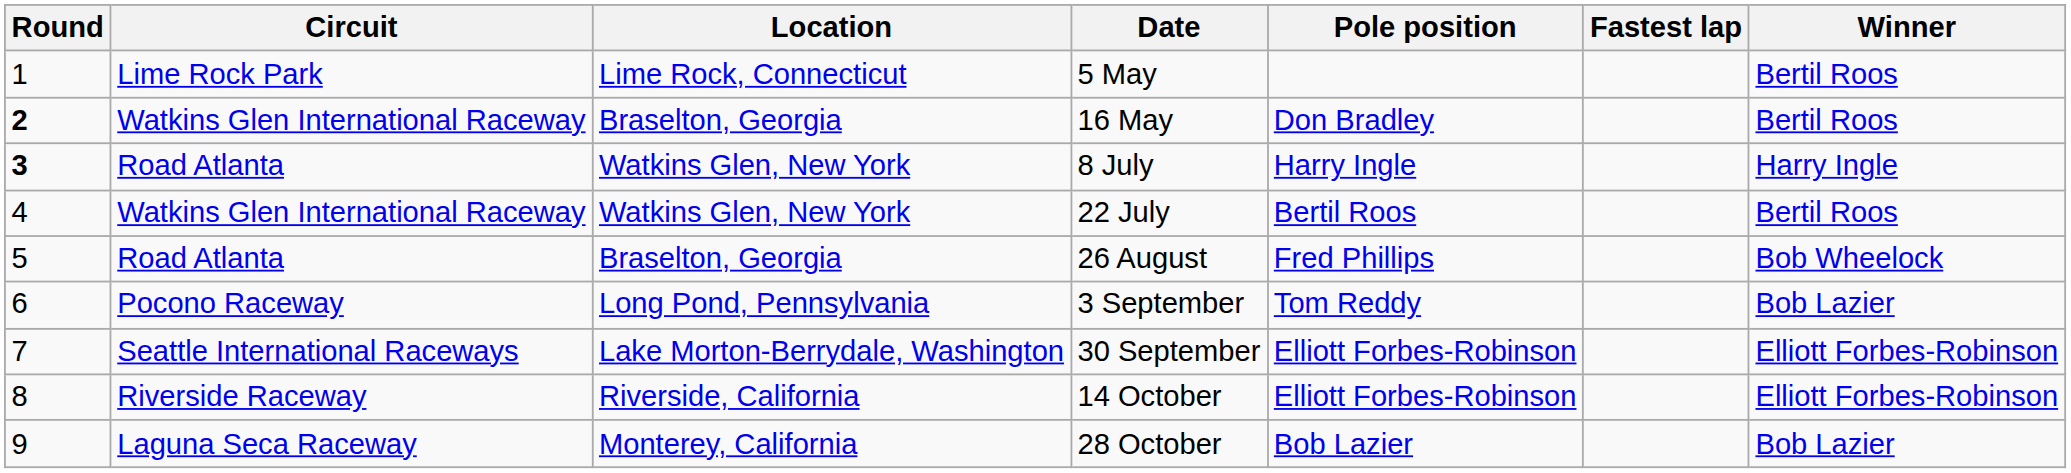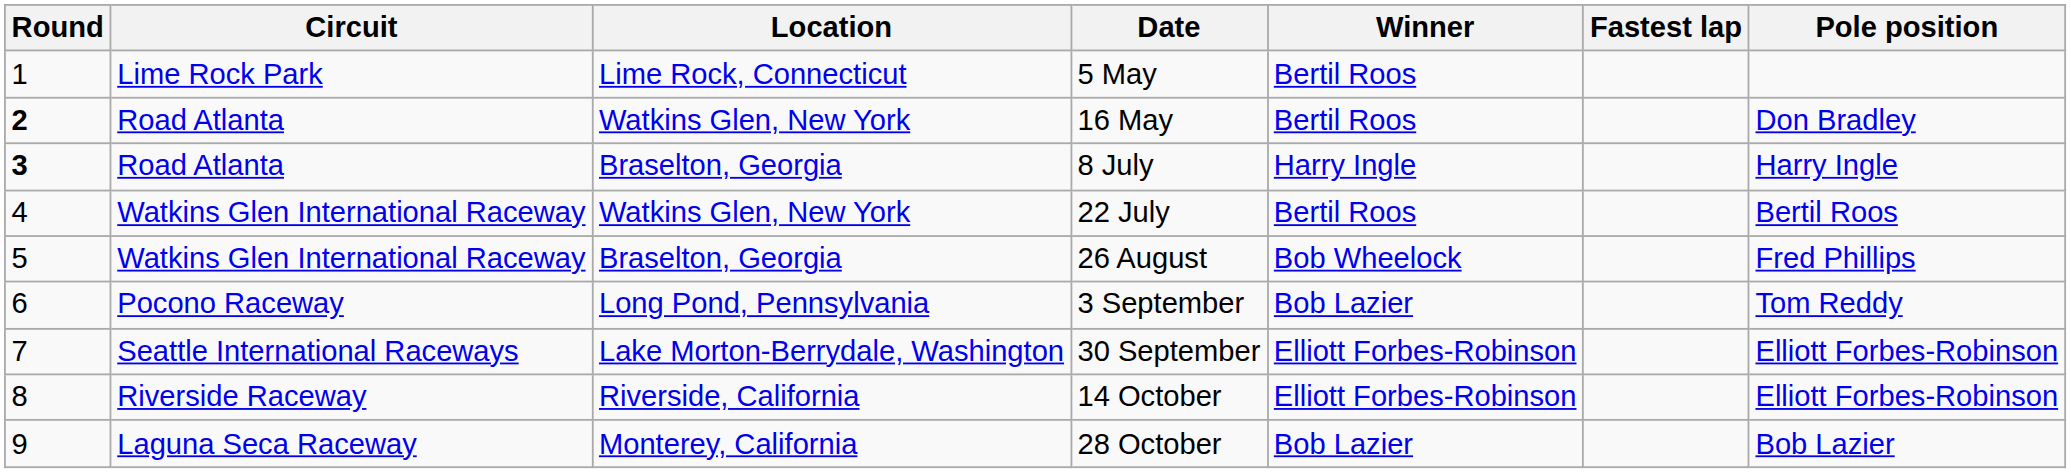columns swapped: Pole position <-> Winner
16 May | Circuit: Watkins Glen International Raceway -> Road Atlanta
16 May | Location: Braselton, Georgia -> Watkins Glen, New York
8 July | Location: Watkins Glen, New York -> Braselton, Georgia
26 August | Circuit: Road Atlanta -> Watkins Glen International Raceway
